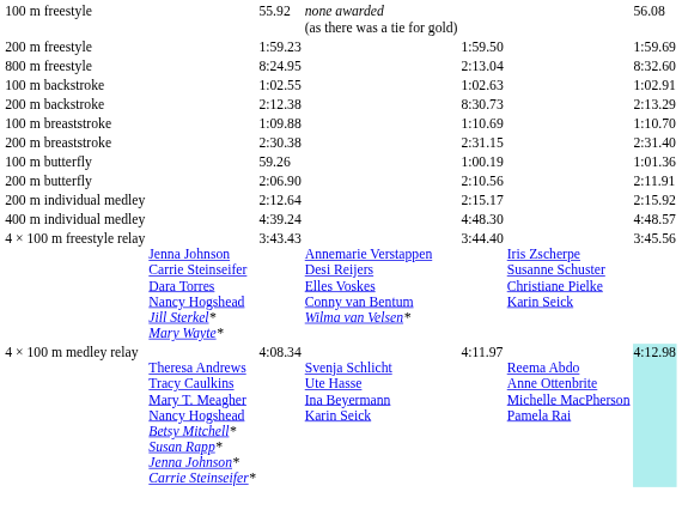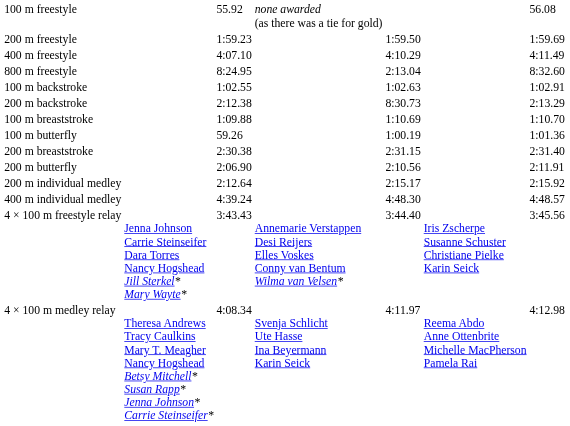+ row: 400 m freestyle | 4:07.10 | 4:10.29 | 4:11.49
rows swapped: 200 m breaststroke <-> 100 m butterfly
4 × 100 m medley relay | column 7: paleturquoise background -> no background
